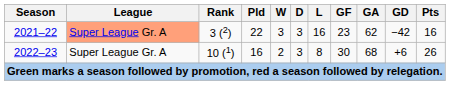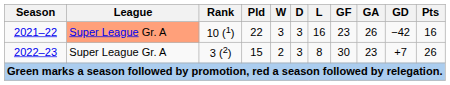2021–22 | Rank: 3 (2) -> 10 (1)
2021–22 | GA: 62 -> 26
2022–23 | Rank: 10 (1) -> 3 (2)
2022–23 | Pld: 16 -> 15
2022–23 | GA: 68 -> 23
2022–23 | GD: +6 -> +7
